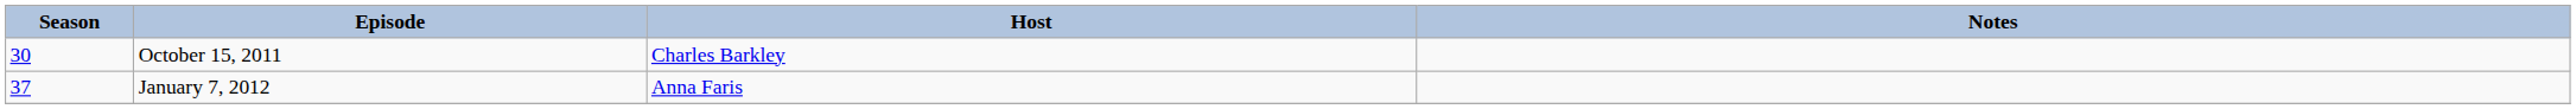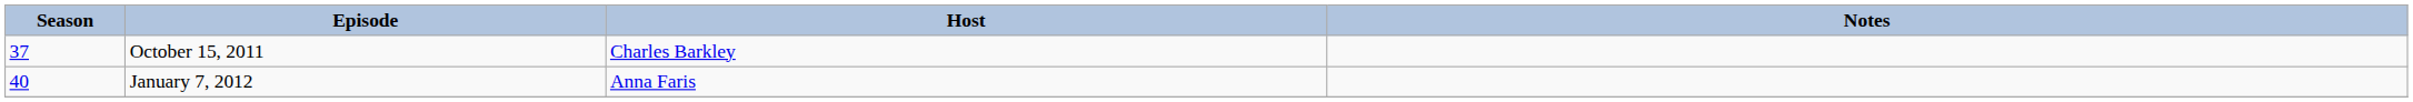October 15, 2011 | Season: 30 -> 37
January 7, 2012 | Season: 37 -> 40
